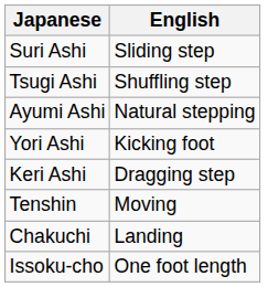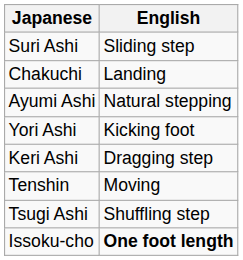rows swapped: Tsugi Ashi <-> Chakuchi
Issoku-cho | English: normal -> bold
